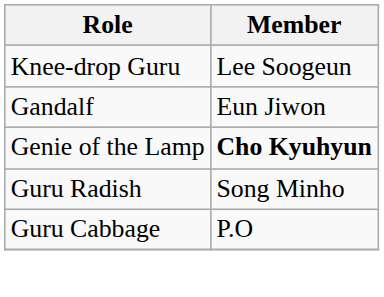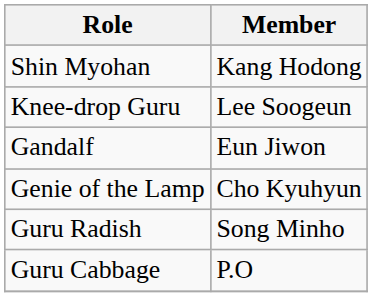+ row: Shin Myohan | Kang Hodong
Genie of the Lamp | Member: bold -> normal
